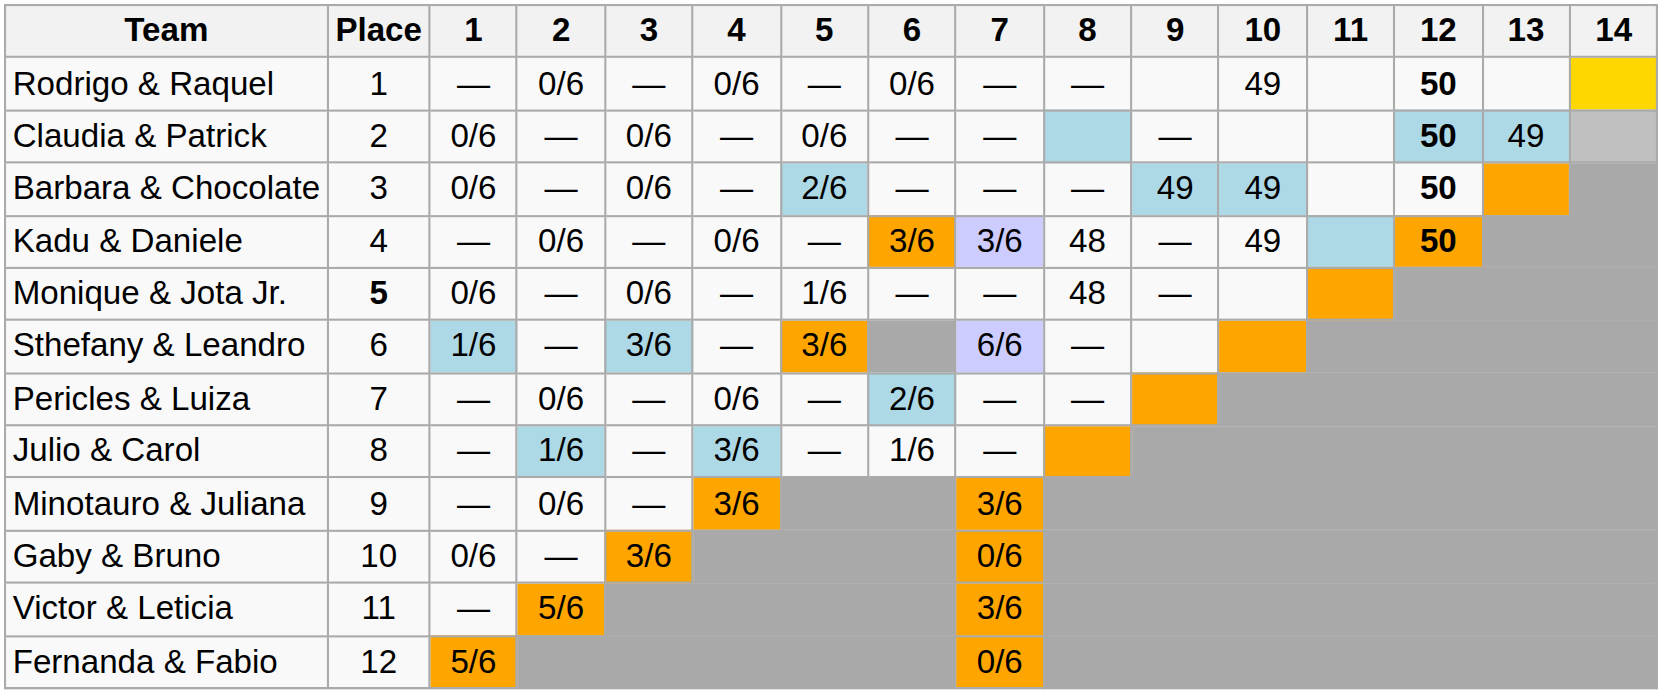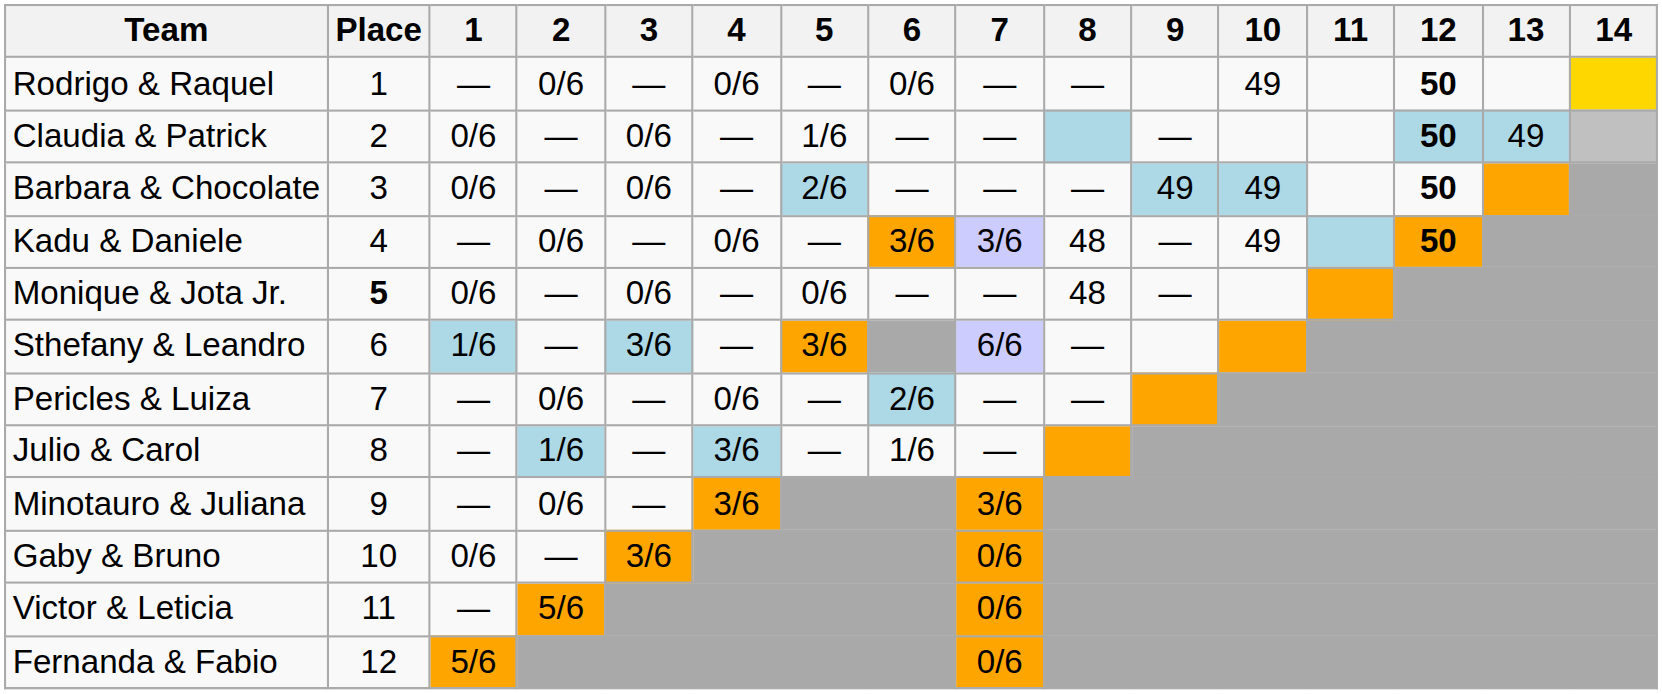Claudia & Patrick | 5: 0/6 -> 1/6
Monique & Jota Jr. | 5: 1/6 -> 0/6
Victor & Leticia | 7: 3/6 -> 0/6
